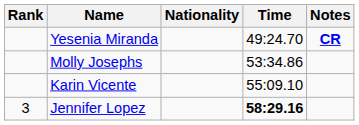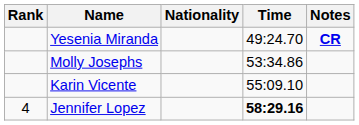Jennifer Lopez | Rank: 3 -> 4
